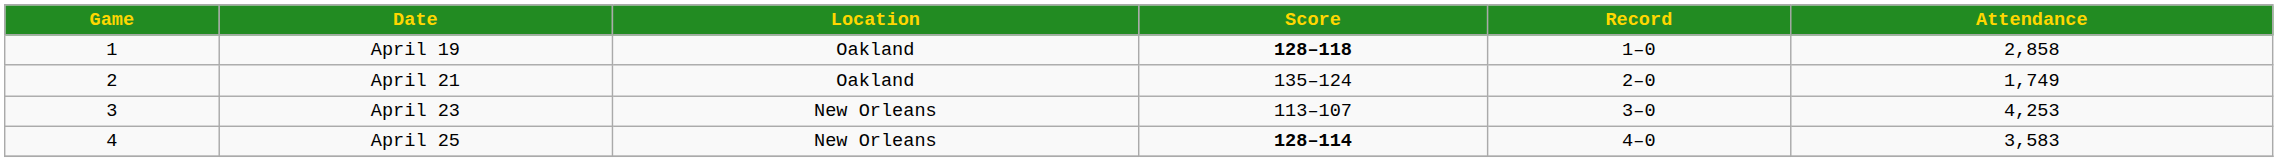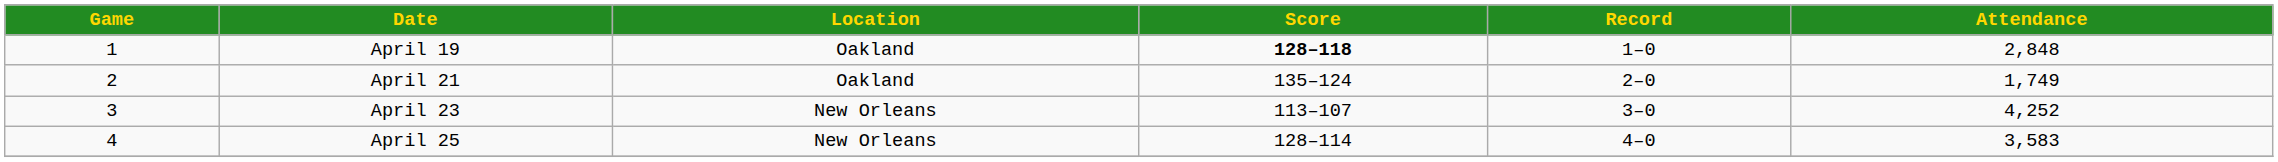April 19 | Attendance: 2,858 -> 2,848
April 23 | Attendance: 4,253 -> 4,252
April 25 | Score: bold -> normal
